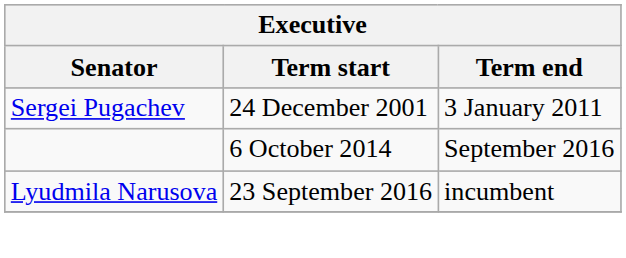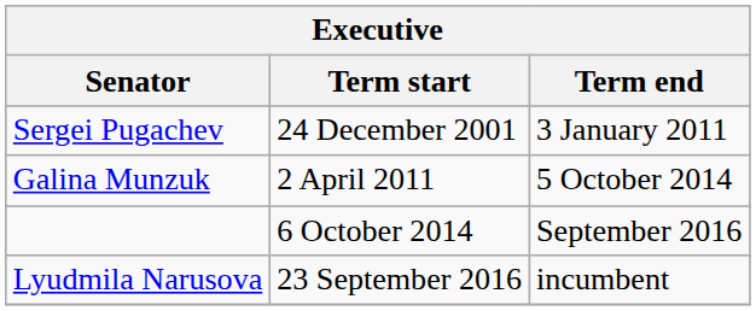+ row: Galina Munzuk | 2 April 2011 | 5 October 2014
